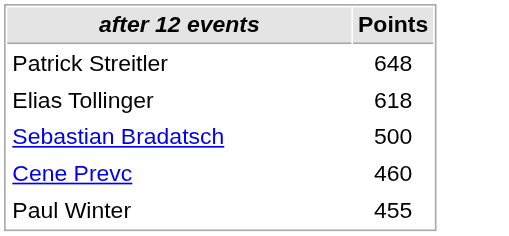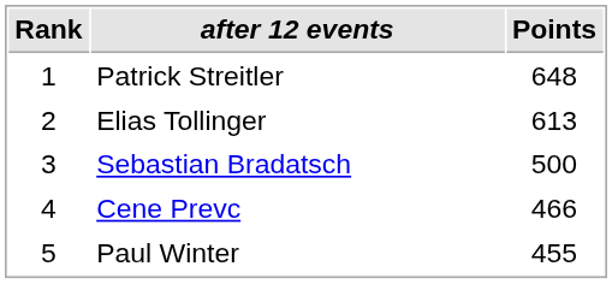+ column: Rank | 1 | 2 | 3 | 4 | 5
Elias Tollinger | Points: 618 -> 613
Cene Prevc | Points: 460 -> 466
